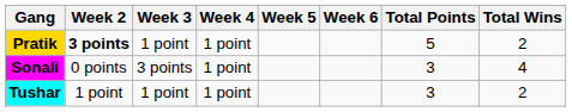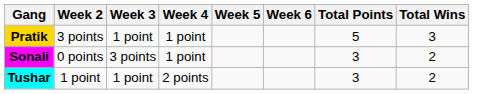Pratik | Week 2: bold -> normal
Pratik | Total Wins: 2 -> 3
Sonali | Total Wins: 4 -> 2
Tushar | Week 4: 1 point -> 2 points
